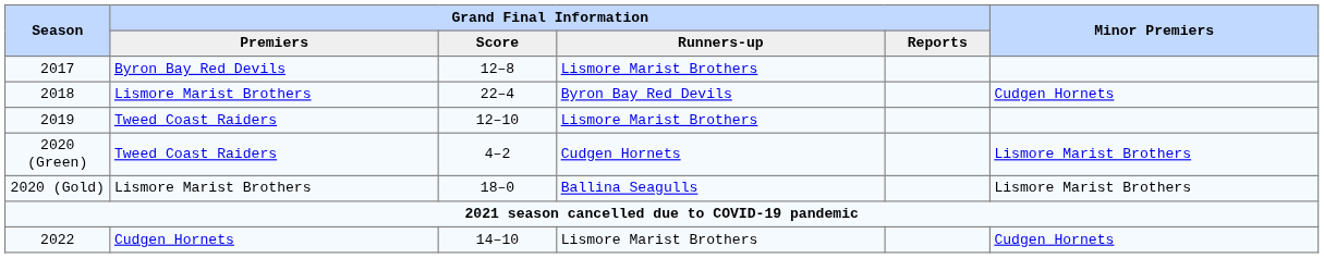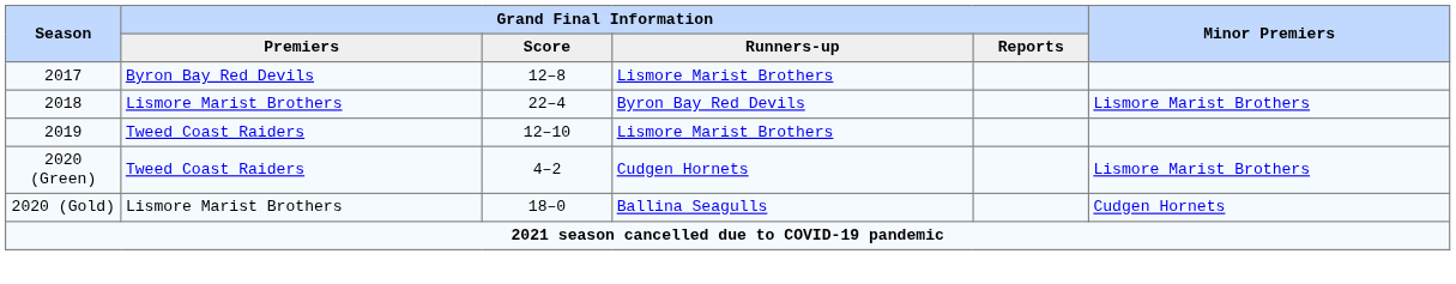2018 | Minor Premiers: Cudgen Hornets -> Lismore Marist Brothers
2020 (Gold) | Minor Premiers: Lismore Marist Brothers -> Cudgen Hornets
- row: 2022 | Cudgen Hornets | 14–10 | Lismore Marist Brothers | Cudgen Hornets
